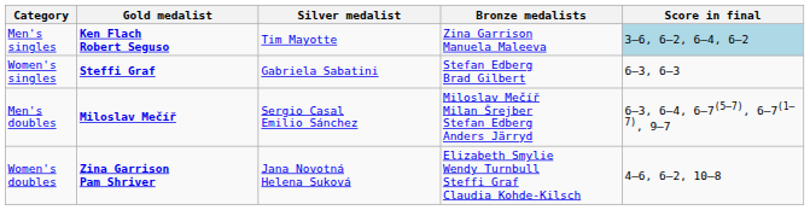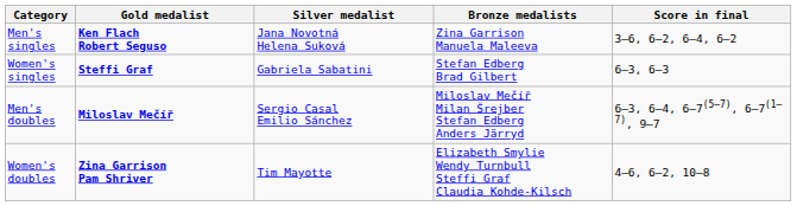Men's singles | Silver medalist: Tim Mayotte -> Jana Novotná Helena Suková
Men's singles | Score in final: lightblue background -> no background
Women's doubles | Silver medalist: Jana Novotná Helena Suková -> Tim Mayotte
